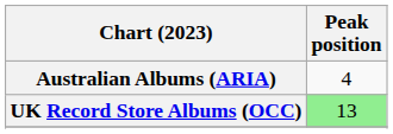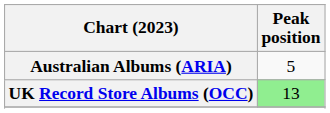Australian Albums (ARIA) | Peak position: 4 -> 5
